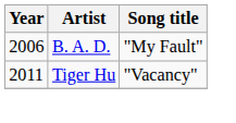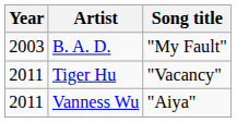B. A. D. | Year: 2006 -> 2003
+ row: 2011 | Vanness Wu | "Aiya"
